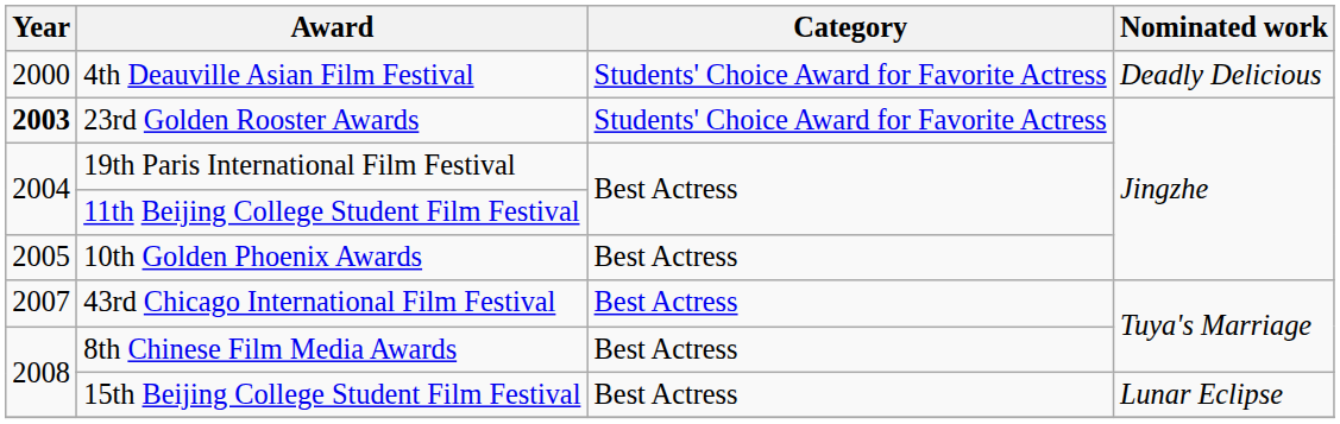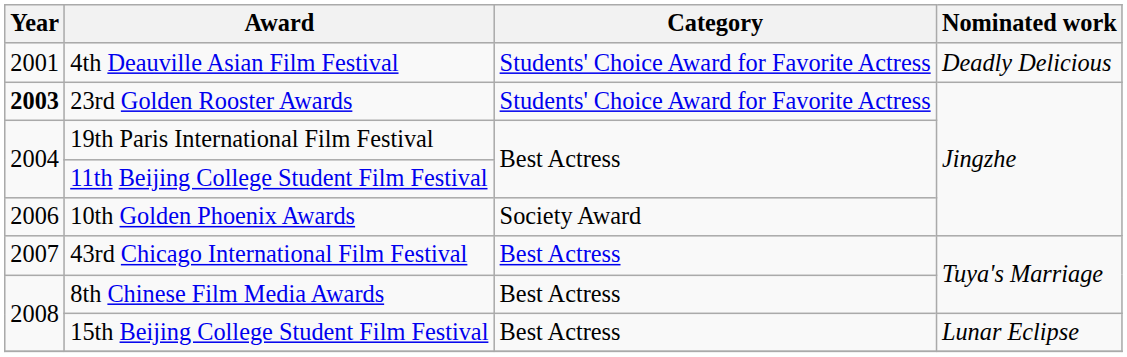4th Deauville Asian Film Festival | Year: 2000 -> 2001
10th Golden Phoenix Awards | Year: 2005 -> 2006
10th Golden Phoenix Awards | Category: Best Actress -> Society Award
